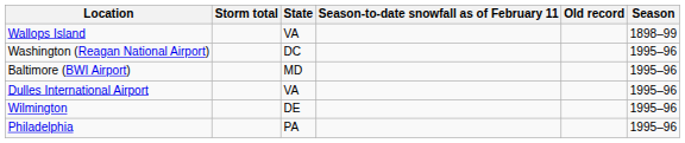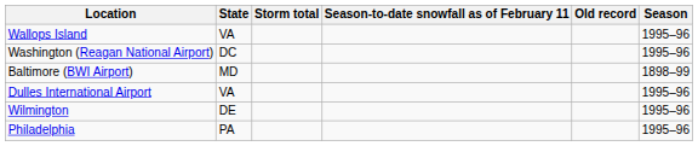columns swapped: State <-> Storm total
Wallops Island | Season: 1898–99 -> 1995–96
Baltimore (BWI Airport) | Season: 1995–96 -> 1898–99
